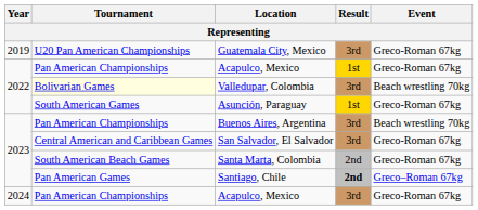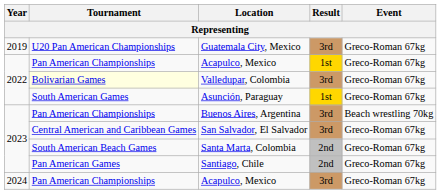Valledupar, Colombia | Event: Beach wrestling 70kg -> Greco-Roman 67kg
Santiago, Chile | Result: bold -> normal
Santiago, Chile | Event: Greco–Roman 67kg -> Greco-Roman 67kg
